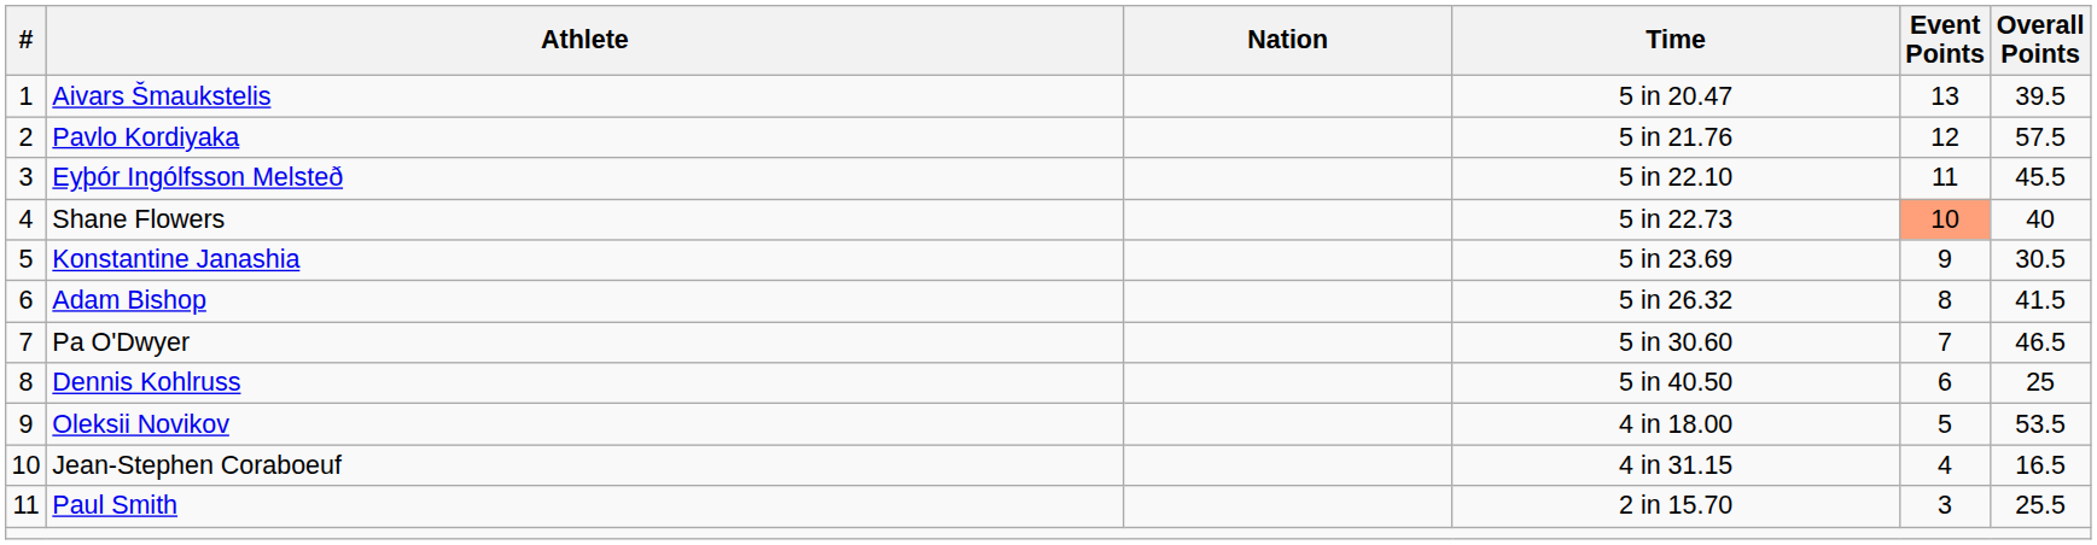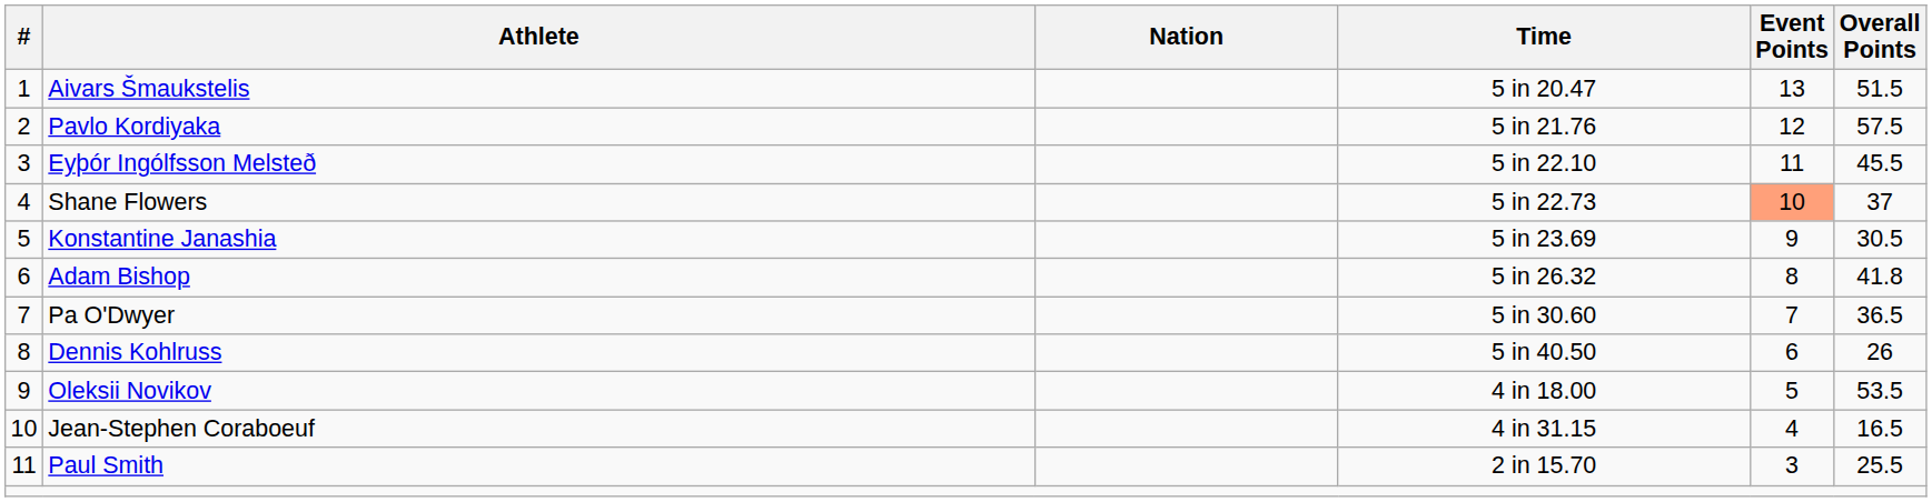Aivars Šmaukstelis | Overall Points: 39.5 -> 51.5
Shane Flowers | Overall Points: 40 -> 37
Adam Bishop | Overall Points: 41.5 -> 41.8
Pa O'Dwyer | Overall Points: 46.5 -> 36.5
Dennis Kohlruss | Overall Points: 25 -> 26
